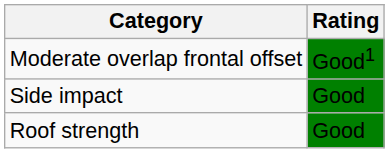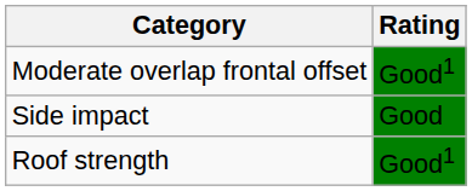Roof strength | Rating: Good -> Good1
